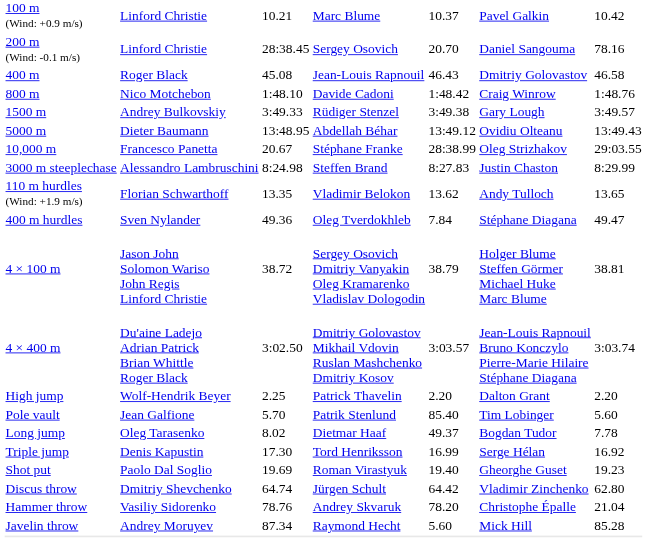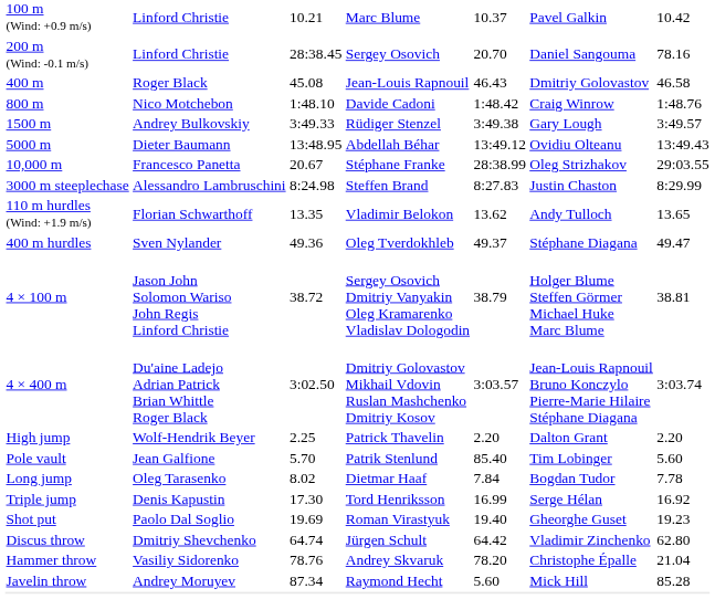400 m hurdles | column 5: 7.84 -> 49.37
Long jump | column 5: 49.37 -> 7.84
